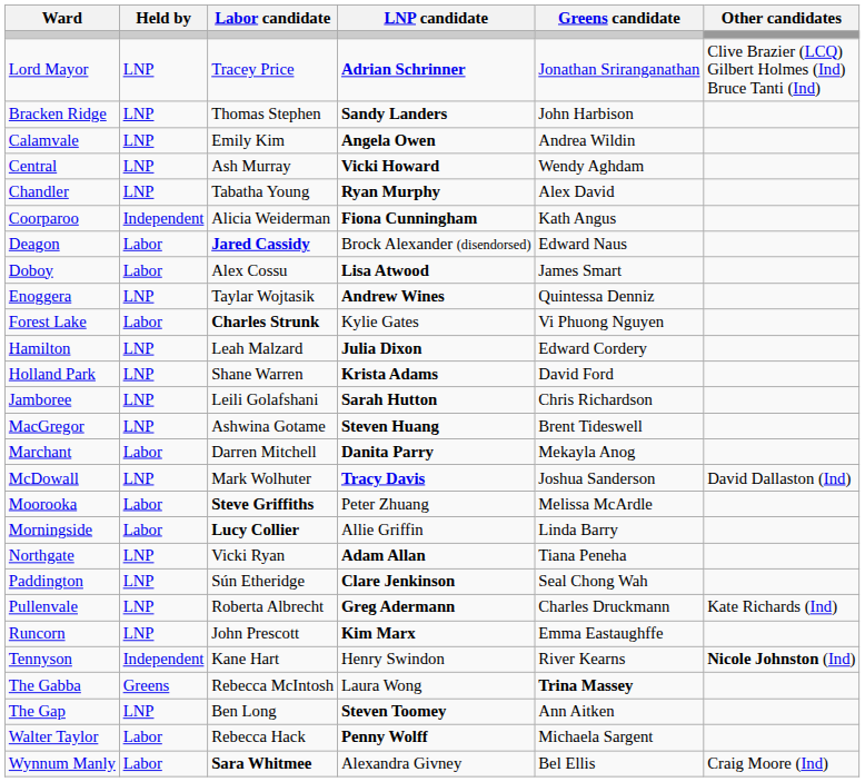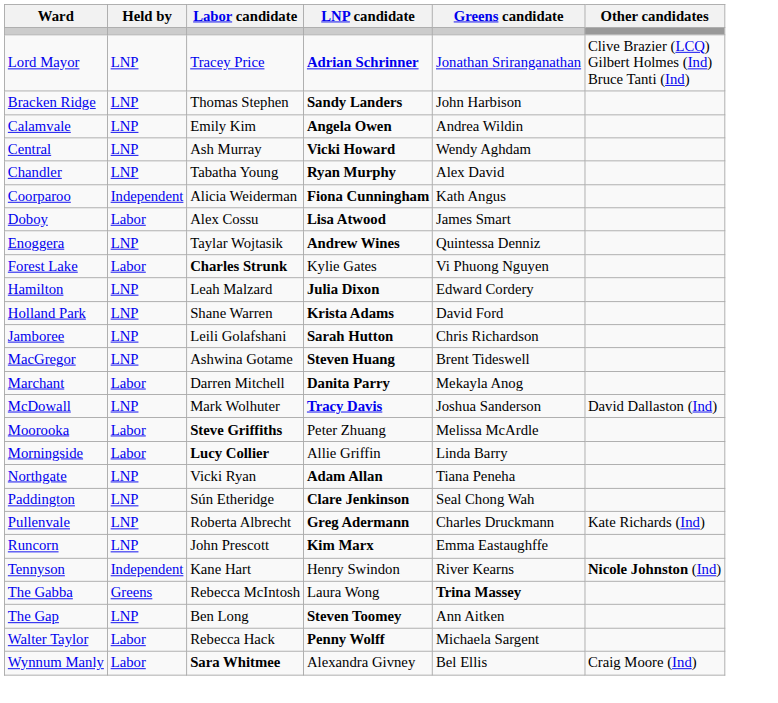- row: Deagon | Labor | Jared Cassidy | Brock Alexander (disendorsed) | Edward Naus
